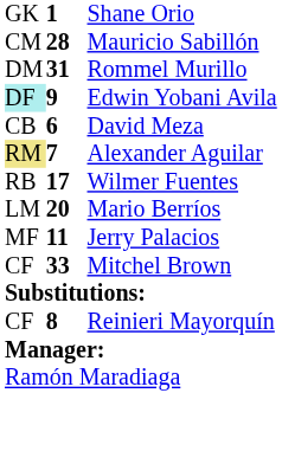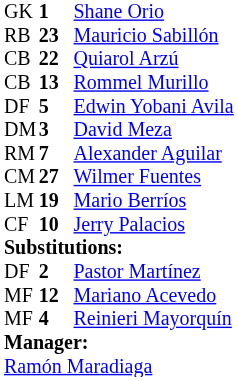Mauricio Sabillón | column 1: CM -> RB
Mauricio Sabillón | column 2: 28 -> 23
+ row: CB | 22 | Quiarol Arzú
Rommel Murillo | column 1: DM -> CB
Rommel Murillo | column 2: 31 -> 13
Edwin Yobani Avila | column 1: paleturquoise background -> no background
Edwin Yobani Avila | column 2: 9 -> 5
David Meza | column 1: CB -> DM
David Meza | column 2: 6 -> 3
Alexander Aguilar | column 1: khaki background -> no background
Wilmer Fuentes | column 1: RB -> CM
Wilmer Fuentes | column 2: 17 -> 27
Mario Berríos | column 2: 20 -> 19
Jerry Palacios | column 1: MF -> CF
Jerry Palacios | column 2: 11 -> 10
- row: CF | 33 | Mitchel Brown
+ row: DF | 2 | Pastor Martínez
+ row: MF | 12 | Mariano Acevedo
Reinieri Mayorquín | column 1: CF -> MF
Reinieri Mayorquín | column 2: 8 -> 4
